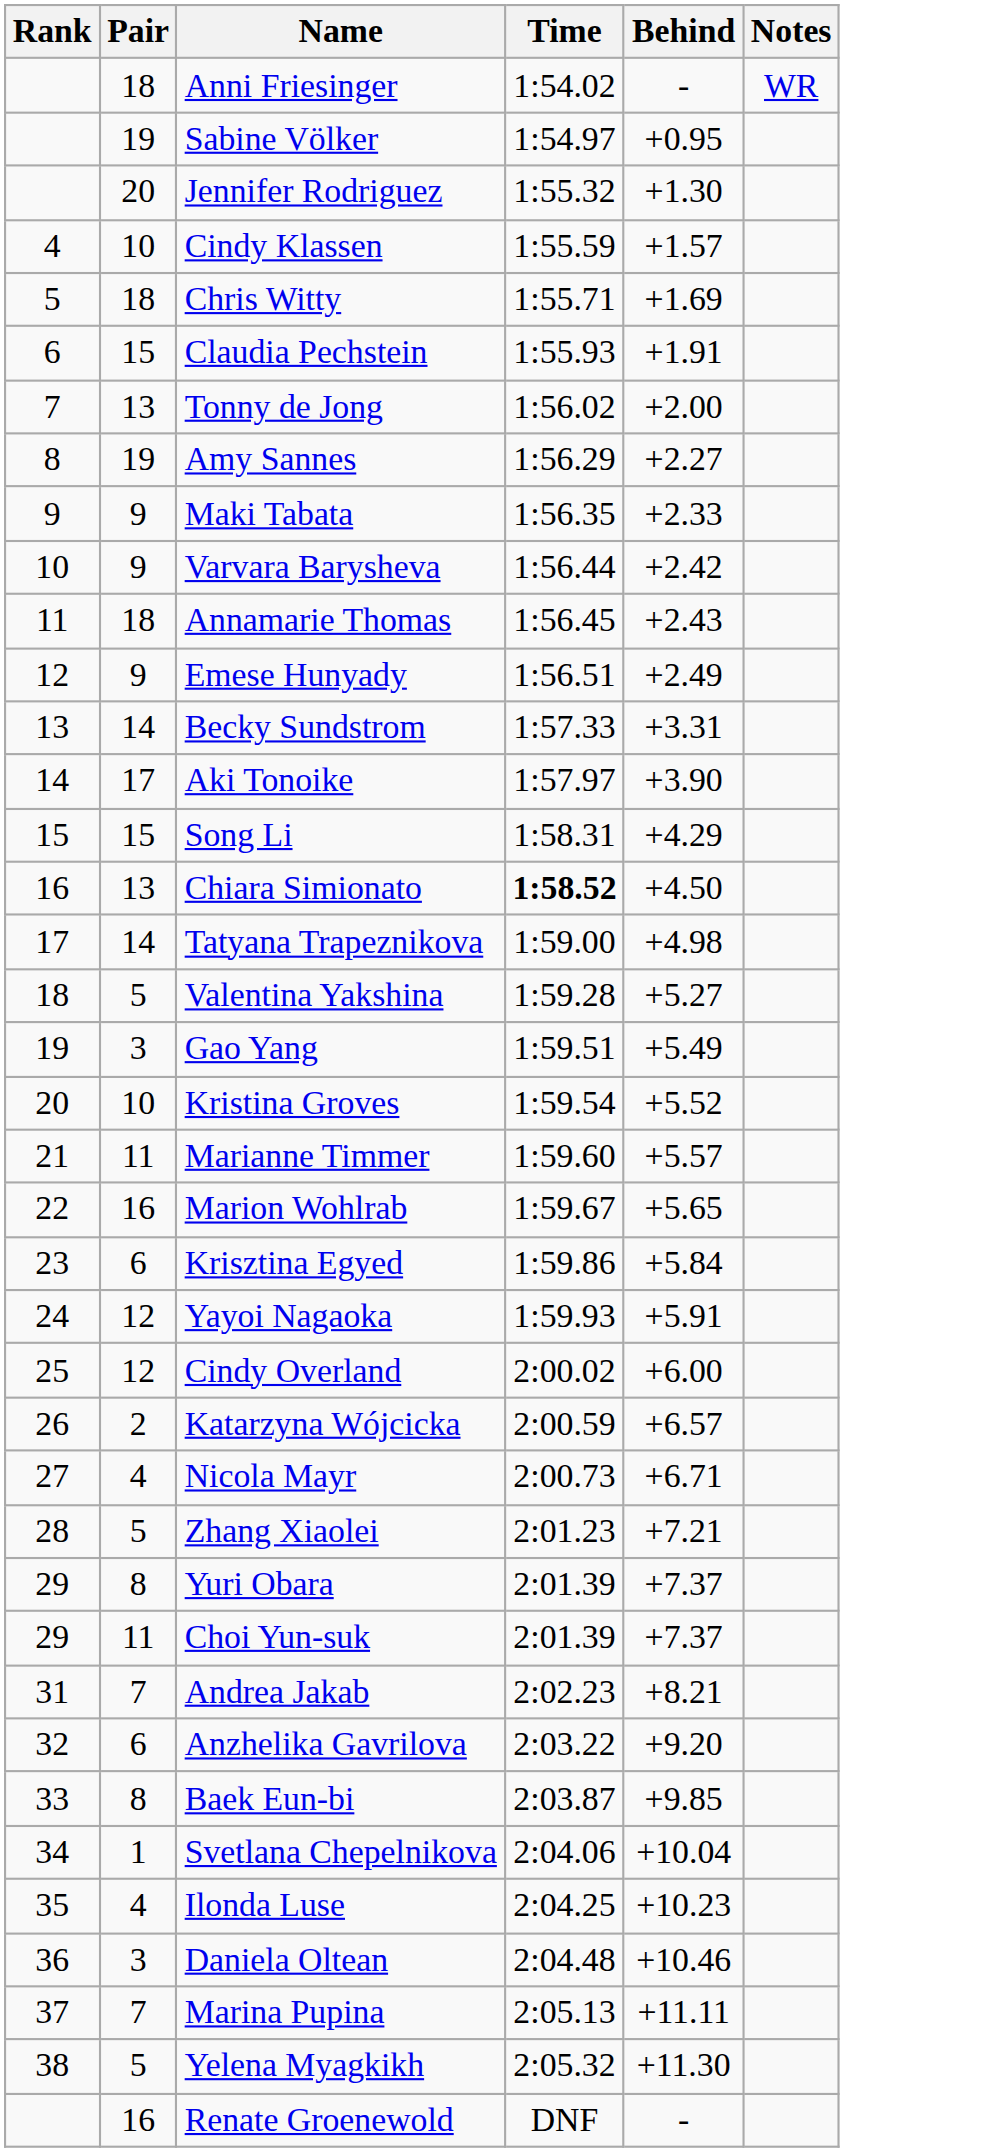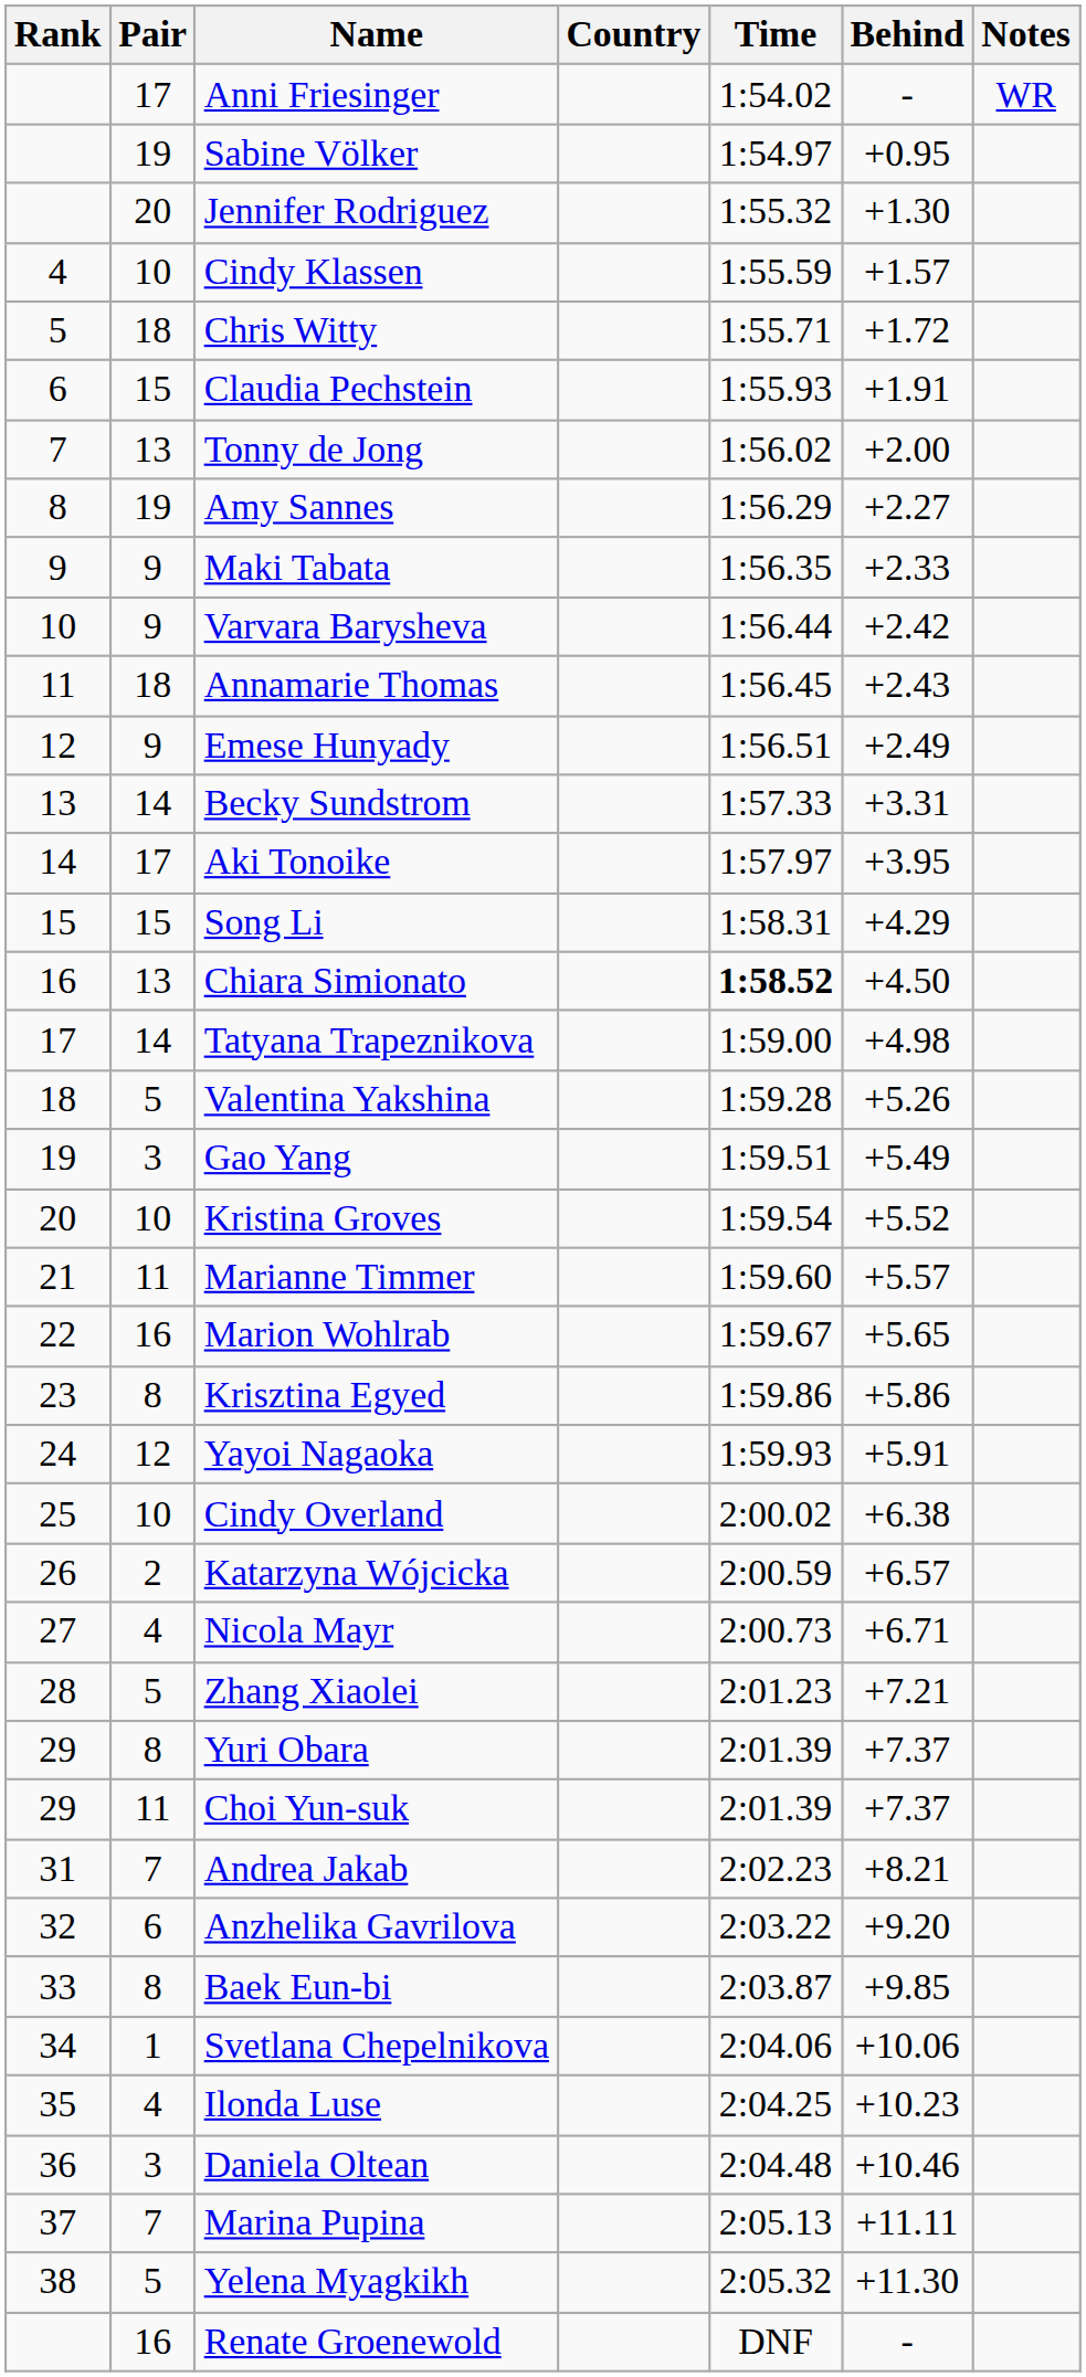+ column: Country
Anni Friesinger | Pair: 18 -> 17
Chris Witty | Behind: +1.69 -> +1.72
Aki Tonoike | Behind: +3.90 -> +3.95
Valentina Yakshina | Behind: +5.27 -> +5.26
Krisztina Egyed | Pair: 6 -> 8
Krisztina Egyed | Behind: +5.84 -> +5.86
Cindy Overland | Pair: 12 -> 10
Cindy Overland | Behind: +6.00 -> +6.38
Svetlana Chepelnikova | Behind: +10.04 -> +10.06
